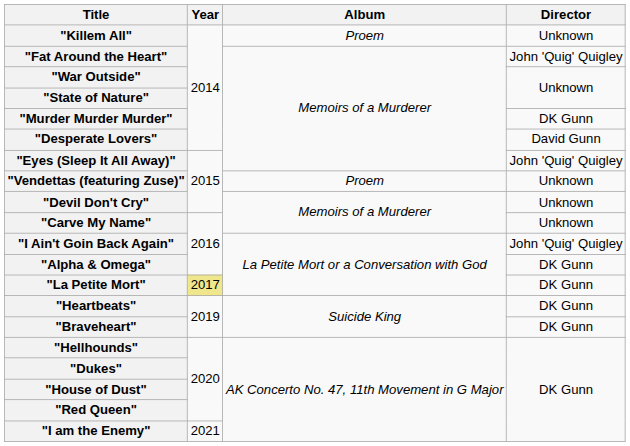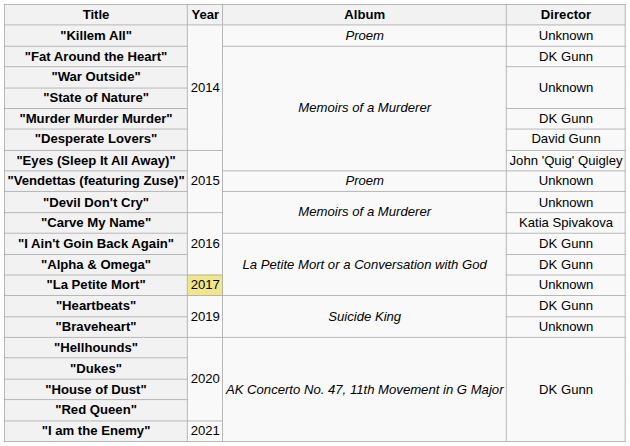"Fat Around the Heart" | Director: John 'Quig' Quigley -> DK Gunn
"Carve My Name" | Director: Unknown -> Katia Spivakova
"I Ain't Goin Back Again" | Director: John 'Quig' Quigley -> DK Gunn
"La Petite Mort" | Director: DK Gunn -> Unknown
"Braveheart" | Director: DK Gunn -> Unknown
